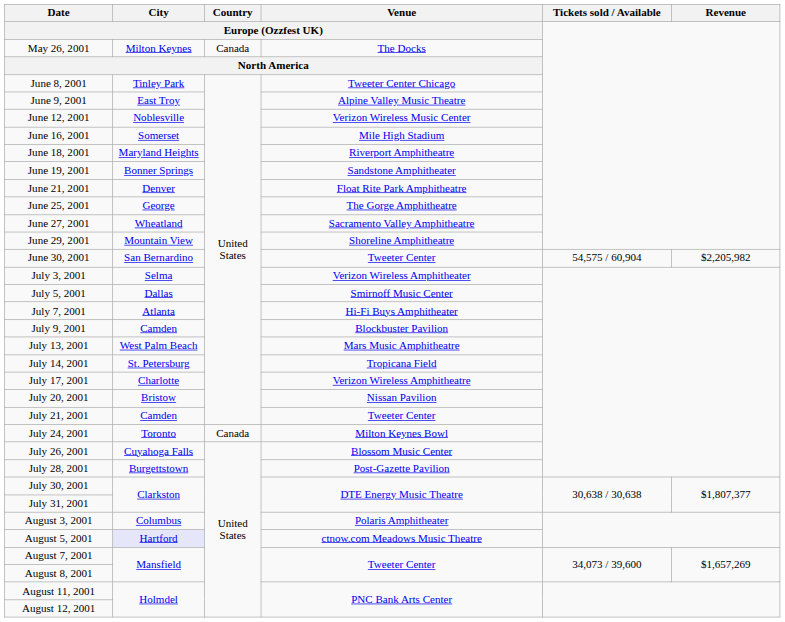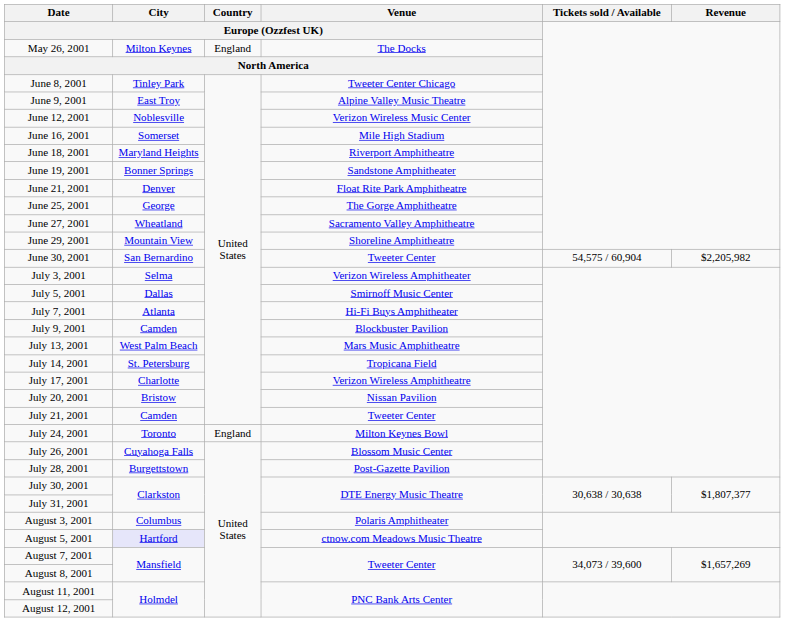May 26, 2001 | Country / Europe (Ozzfest UK): Canada -> England
July 24, 2001 | Country / Europe (Ozzfest UK): Canada -> England
